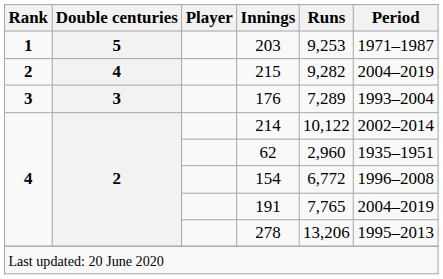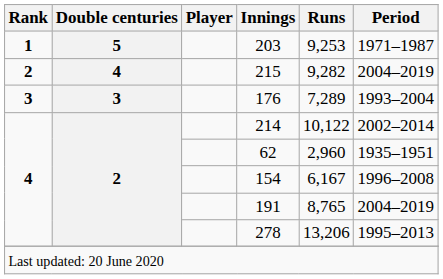154 | Runs: 6,772 -> 6,167
191 | Runs: 7,765 -> 8,765
